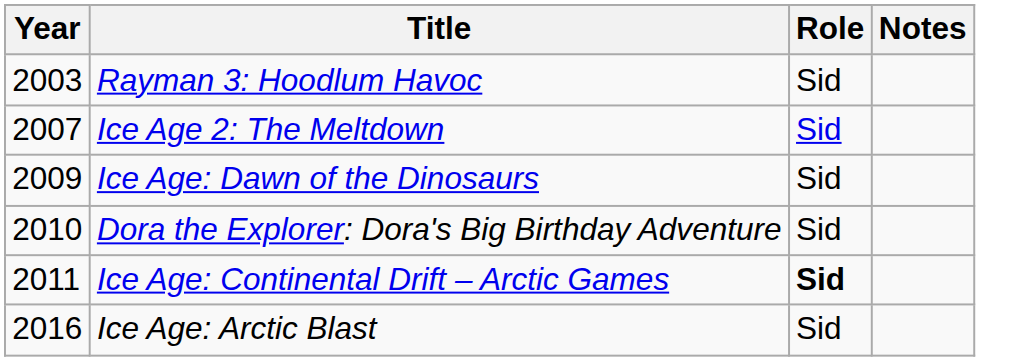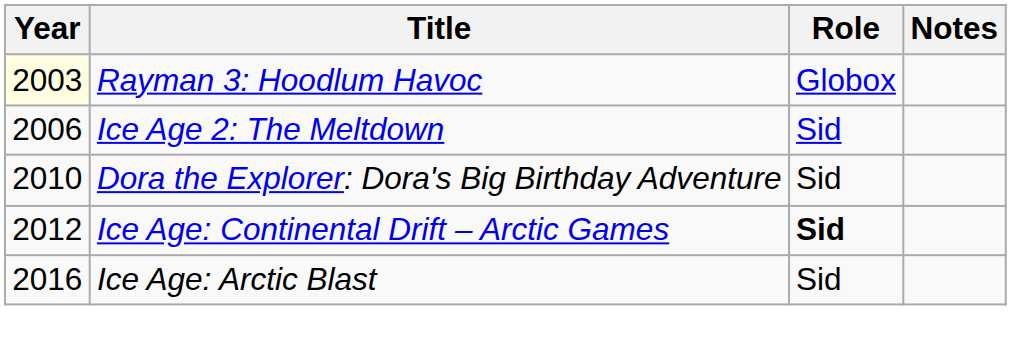Rayman 3: Hoodlum Havoc | Year: no background -> lightyellow background
Rayman 3: Hoodlum Havoc | Role: Sid -> Globox
Ice Age 2: The Meltdown | Year: 2007 -> 2006
- row: 2009 | Ice Age: Dawn of the Dinosaurs | Sid
Ice Age: Continental Drift – Arctic Games | Year: 2011 -> 2012
